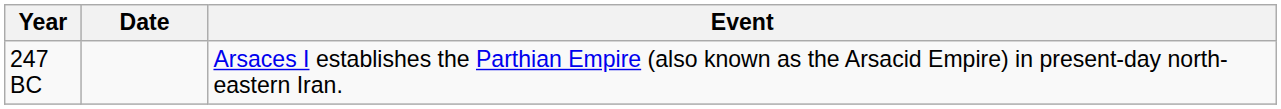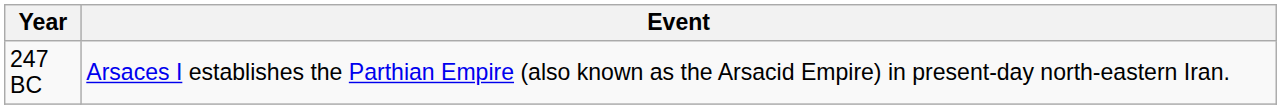- column: Date
